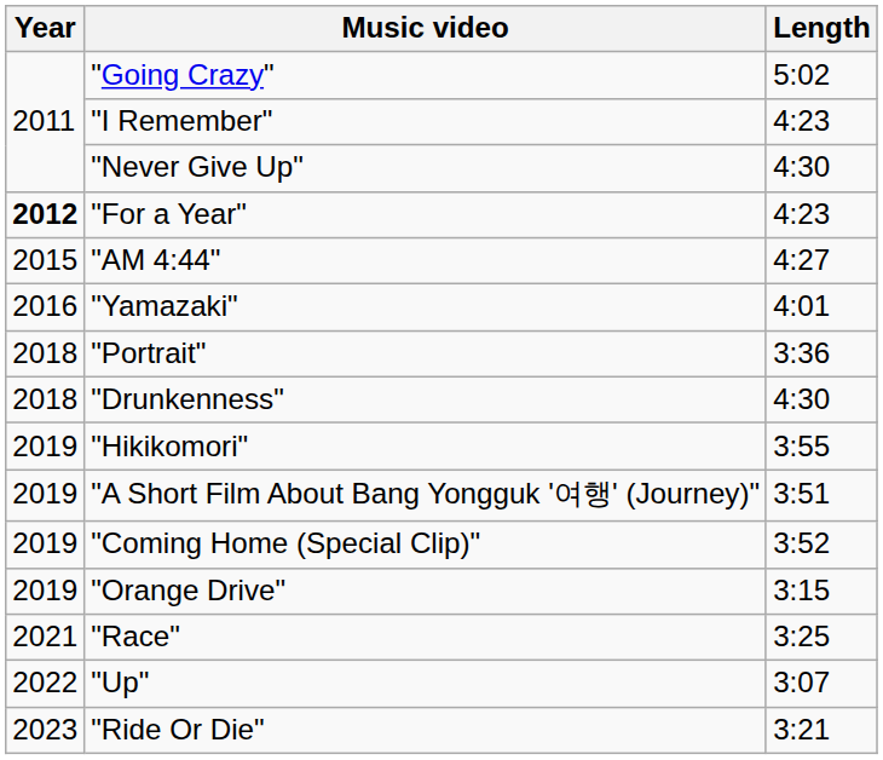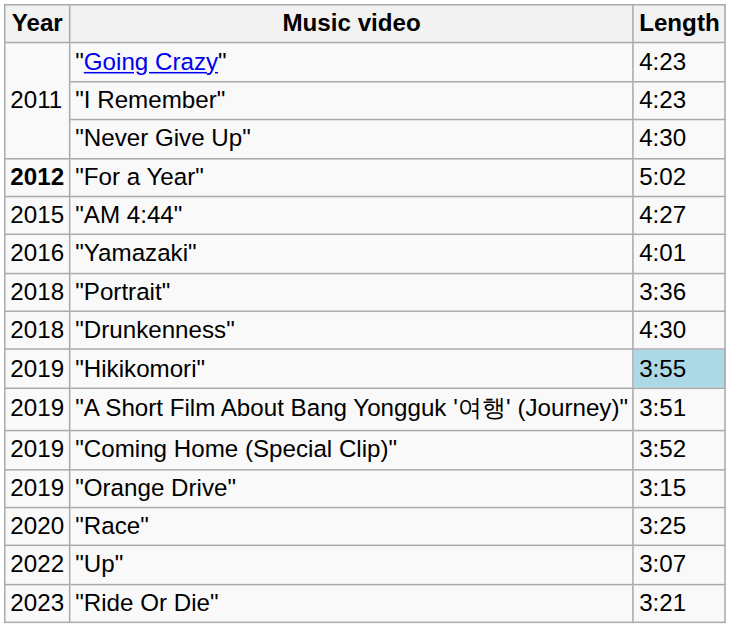"Going Crazy" | Length: 5:02 -> 4:23
"For a Year" | Length: 4:23 -> 5:02
"Hikikomori" | Length: no background -> lightblue background
"Race" | Year: 2021 -> 2020
